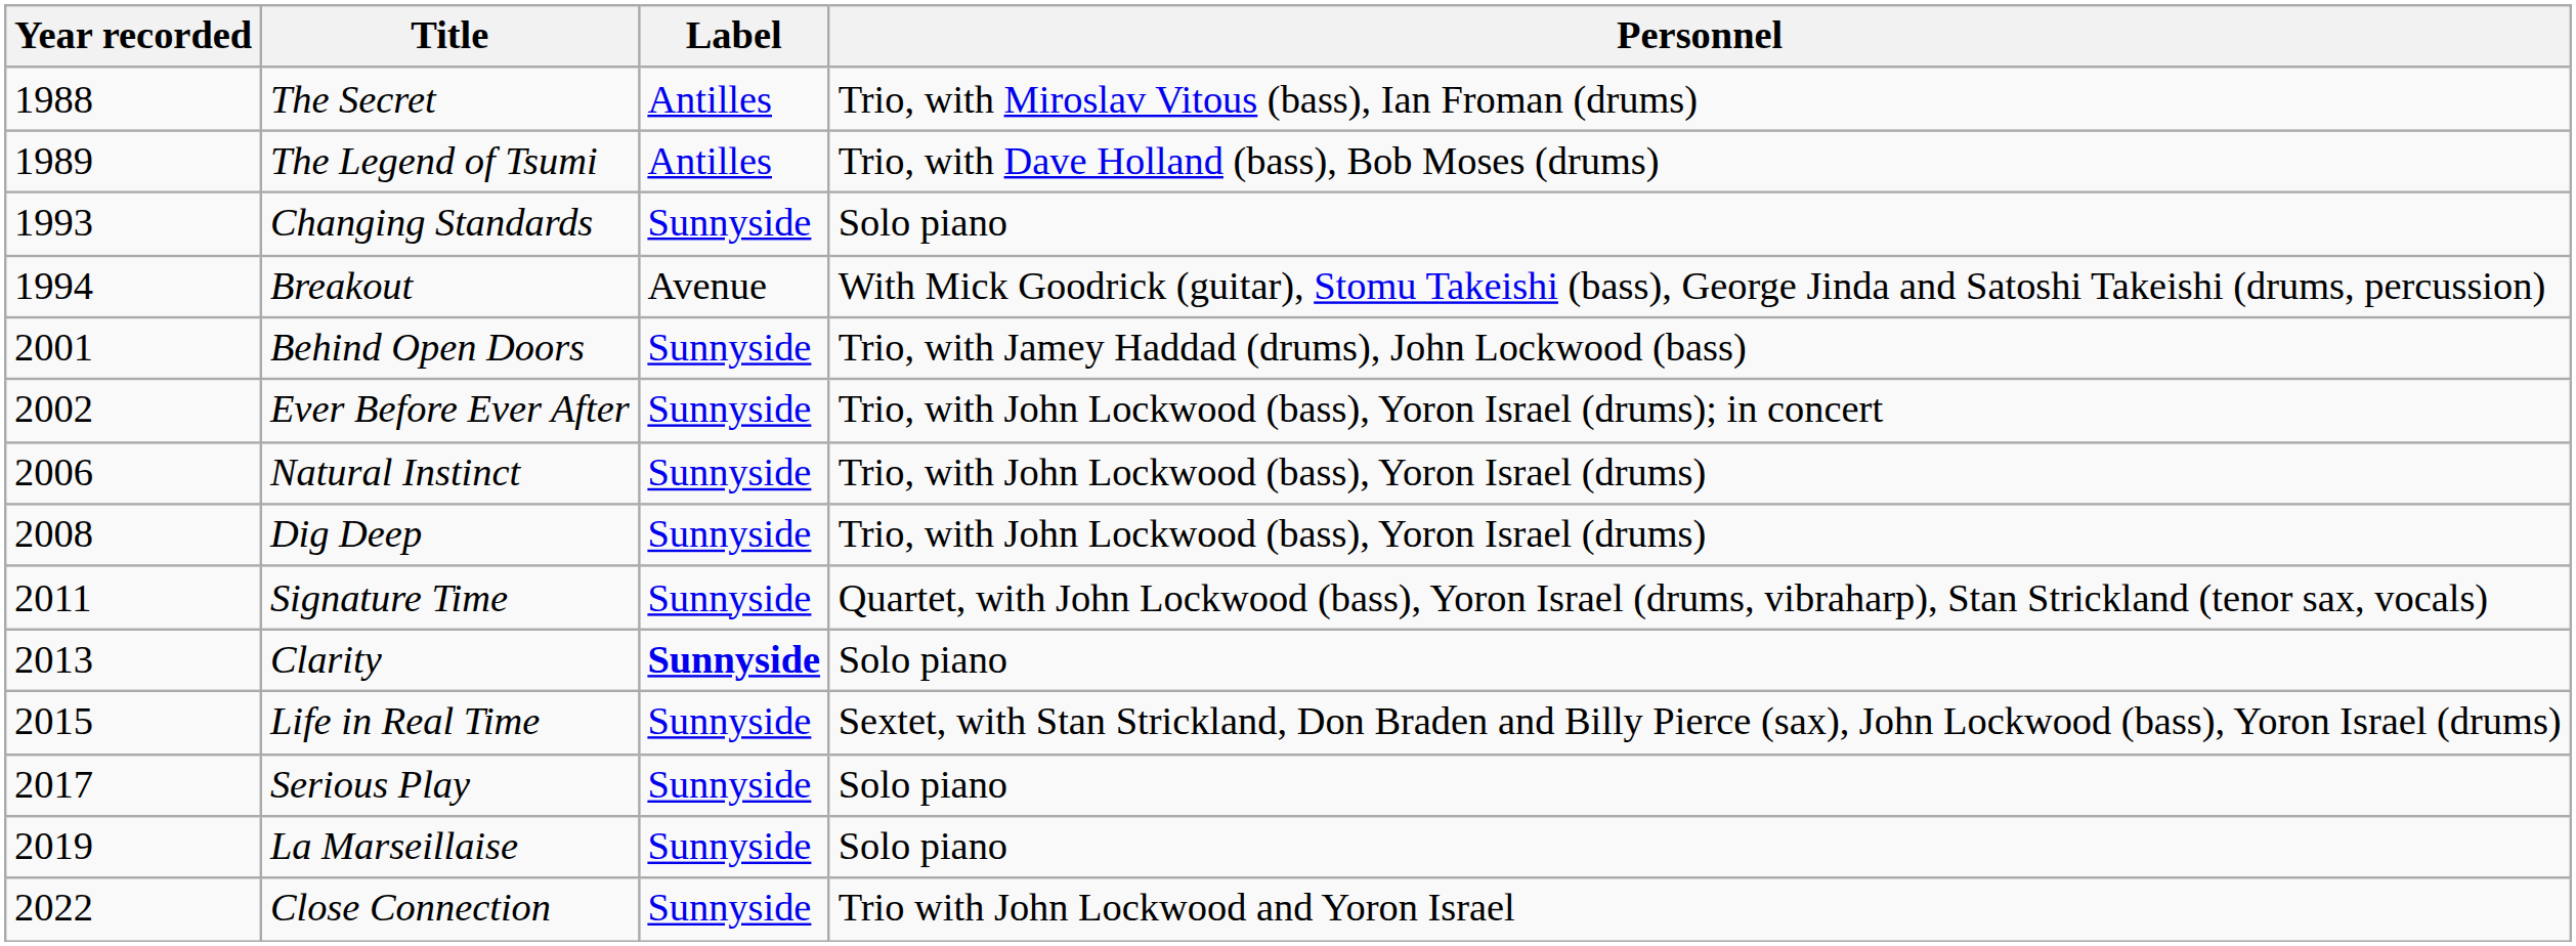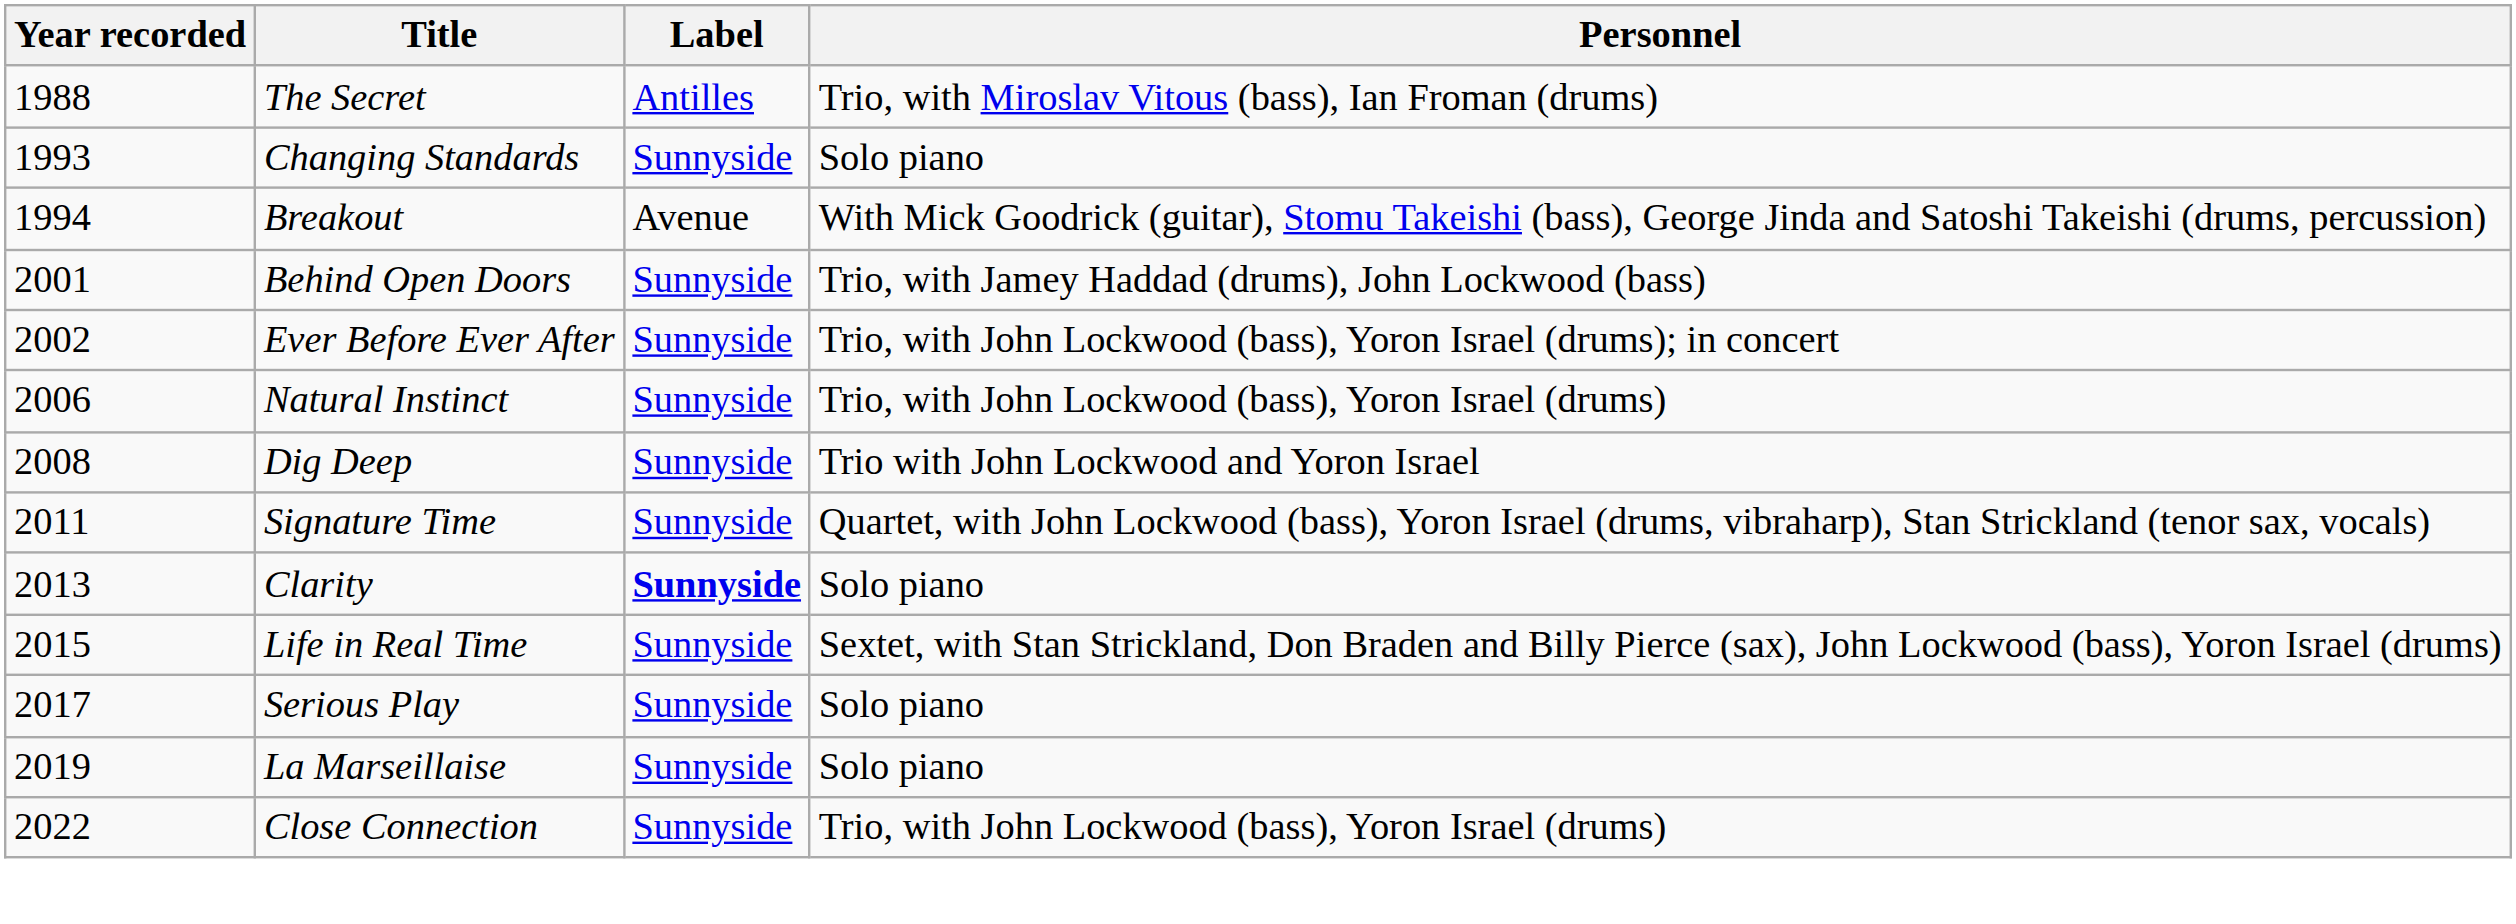- row: 1989 | The Legend of Tsumi | Antilles | Trio, with Dave Holland (bass), Bob Moses (drums)
Dig Deep | Personnel: Trio, with John Lockwood (bass), Yoron Israel (drums) -> Trio with John Lockwood and Yoron Israel
Close Connection | Personnel: Trio with John Lockwood and Yoron Israel -> Trio, with John Lockwood (bass), Yoron Israel (drums)
